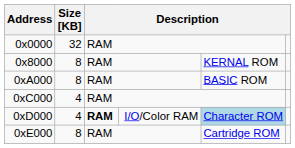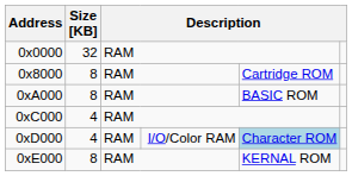0x8000 | column 5: KERNAL ROM -> Cartridge ROM
0xD000 | column 3: bold -> normal
0xE000 | column 5: Cartridge ROM -> KERNAL ROM
